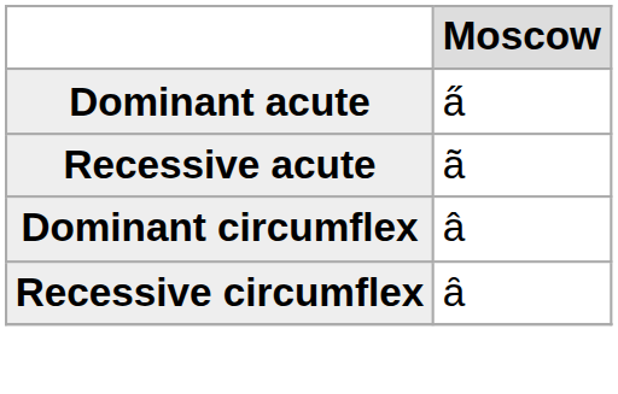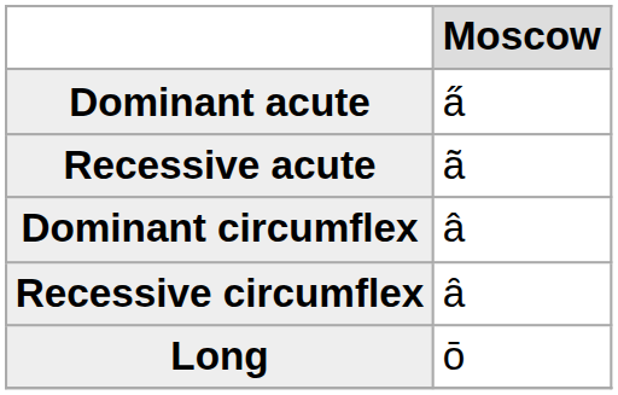+ row: Long | ō
